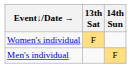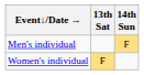rows swapped: Men's individual <-> Women's individual
